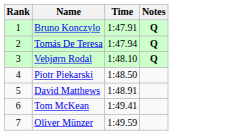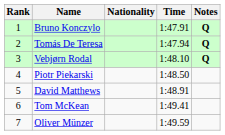+ column: Nationality
